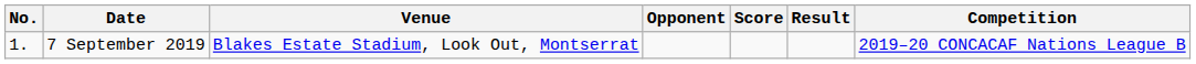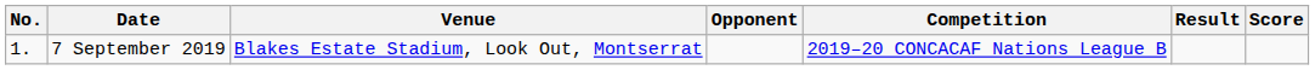columns swapped: Score <-> Competition
